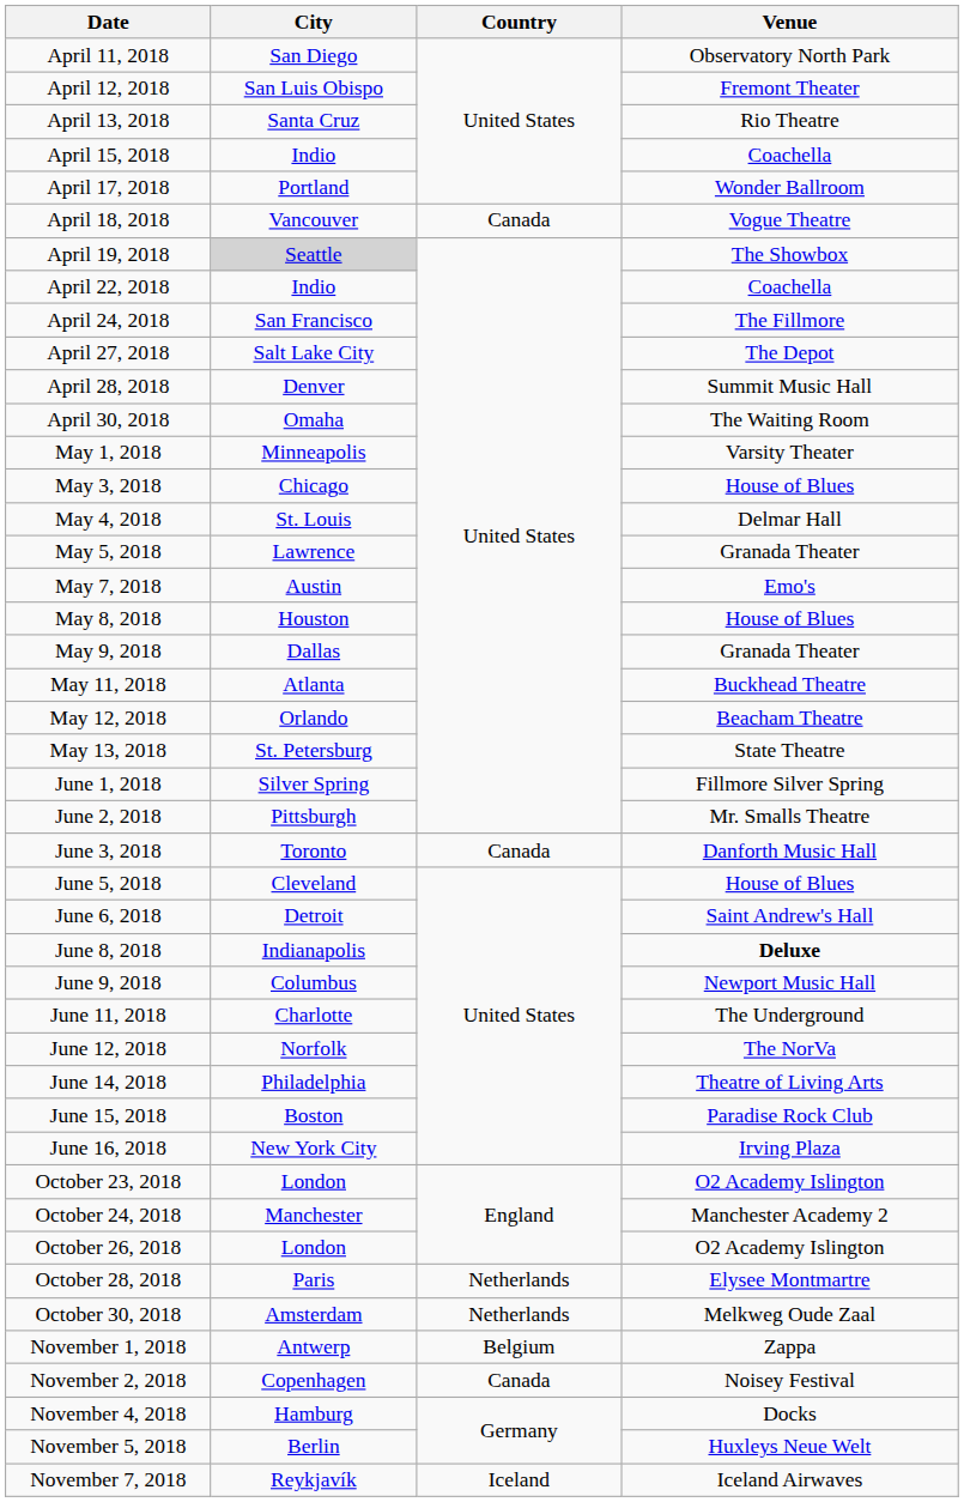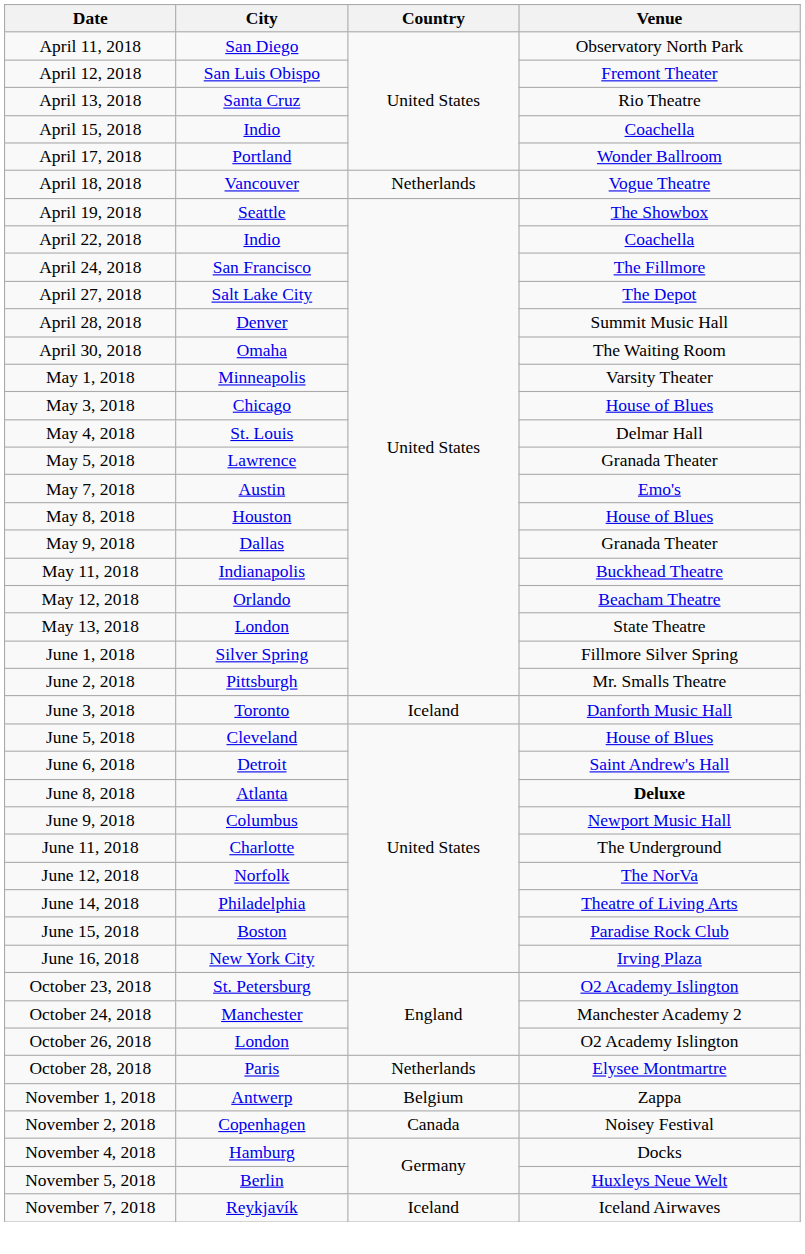April 18, 2018 | Country: Canada -> Netherlands
April 19, 2018 | City: lightgrey background -> no background
May 11, 2018 | City: Atlanta -> Indianapolis
May 13, 2018 | City: St. Petersburg -> London
June 3, 2018 | Country: Canada -> Iceland
June 8, 2018 | City: Indianapolis -> Atlanta
October 23, 2018 | City: London -> St. Petersburg
- row: October 30, 2018 | Amsterdam | Netherlands | Melkweg Oude Zaal
